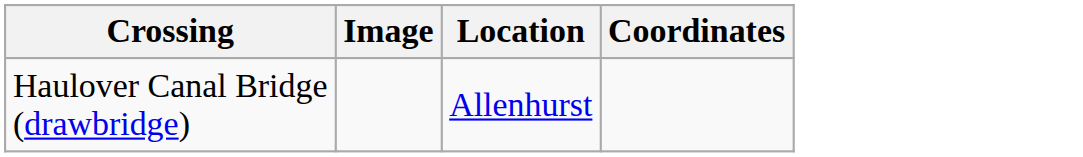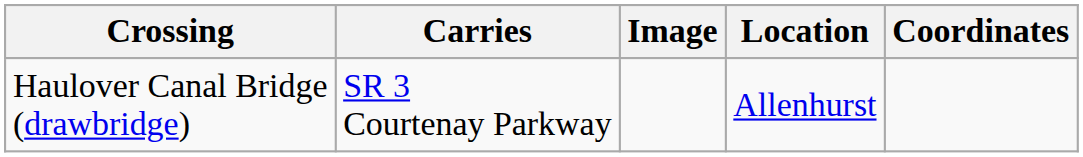+ column: Carries | SR 3 Courtenay Parkway
